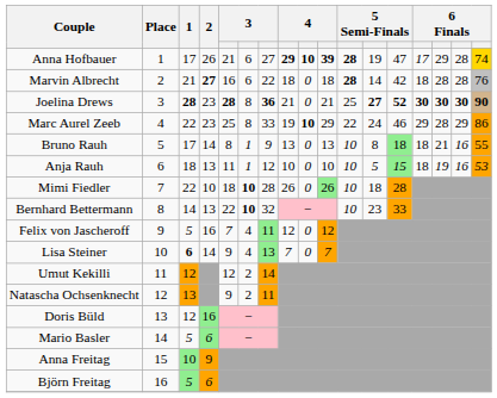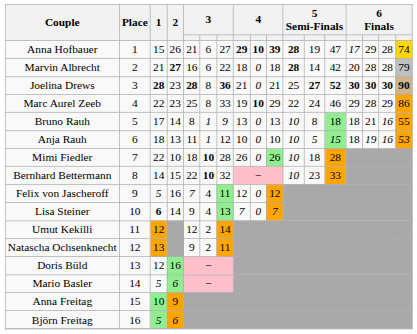Anna Hofbauer | 1: 17 -> 15
Marvin Albrecht | column 14: 18 -> 20
Marvin Albrecht | column 17: 76 -> 79
Bernhard Bettermann | 2: 13 -> 15
